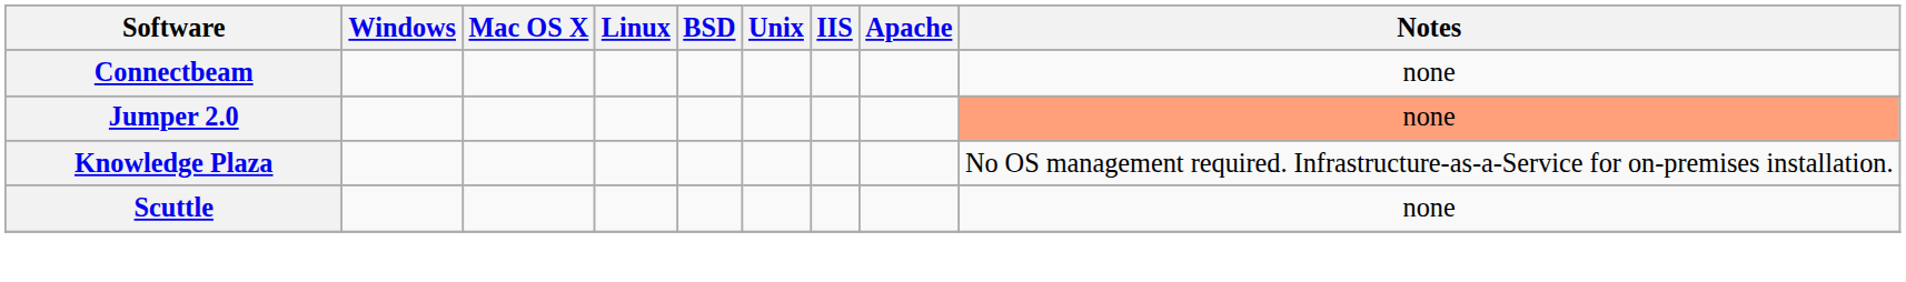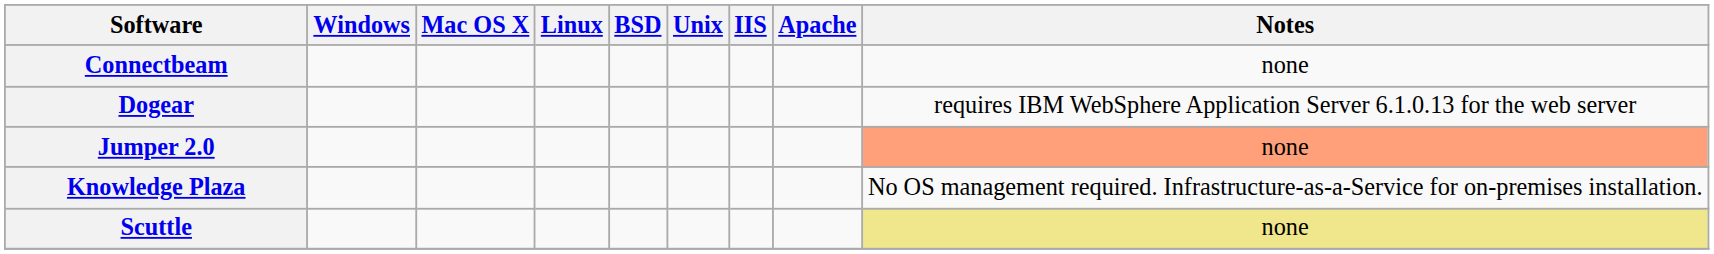+ row: Dogear | requires IBM WebSphere Application Server 6.1.0.13 for the web server
Scuttle | Notes: no background -> khaki background
